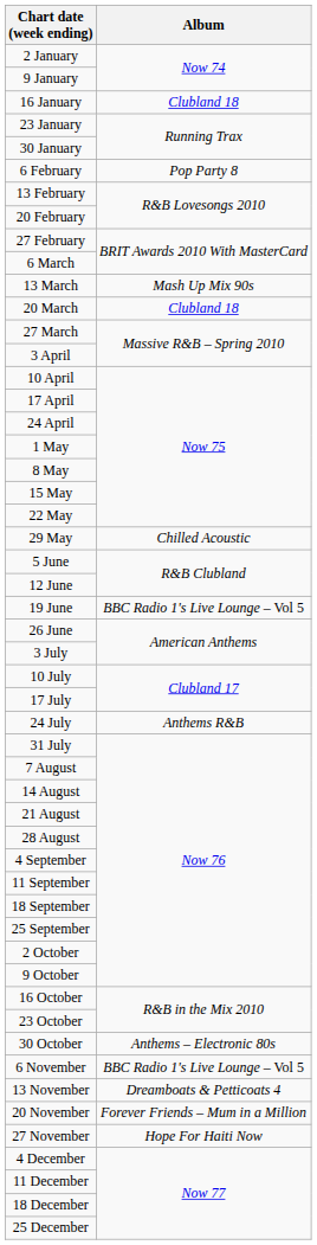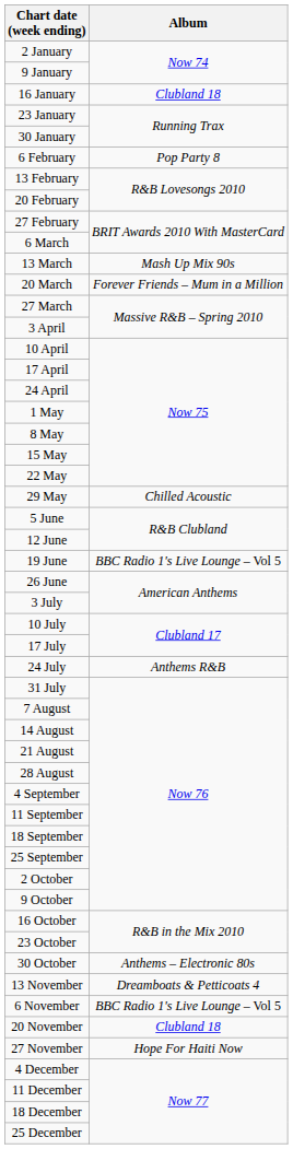20 March | Album: Clubland 18 -> Forever Friends – Mum in a Million
rows swapped: 6 November <-> 13 November
20 November | Album: Forever Friends – Mum in a Million -> Clubland 18
